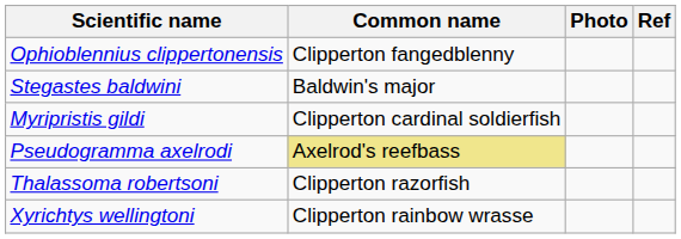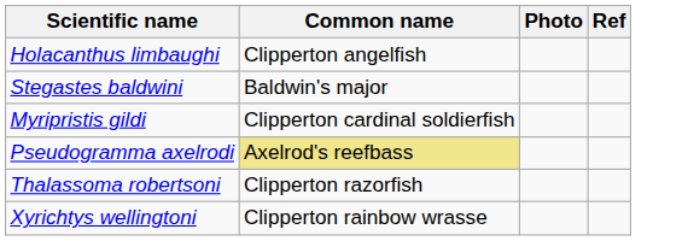+ row: Holacanthus limbaughi | Clipperton angelfish
- row: Ophioblennius clippertonensis | Clipperton fangedblenny
